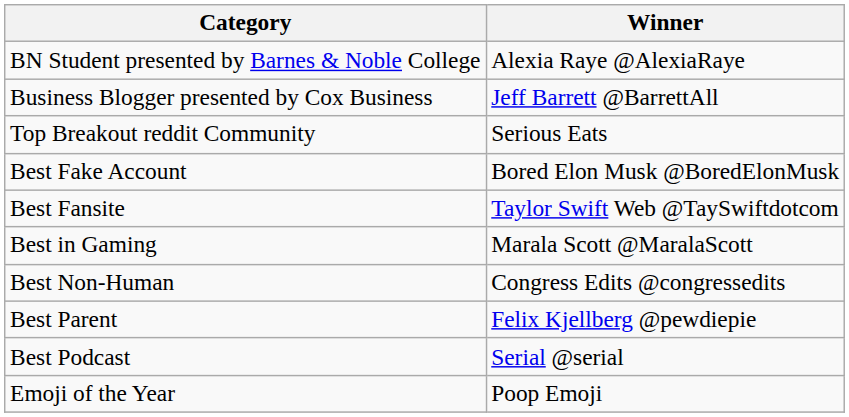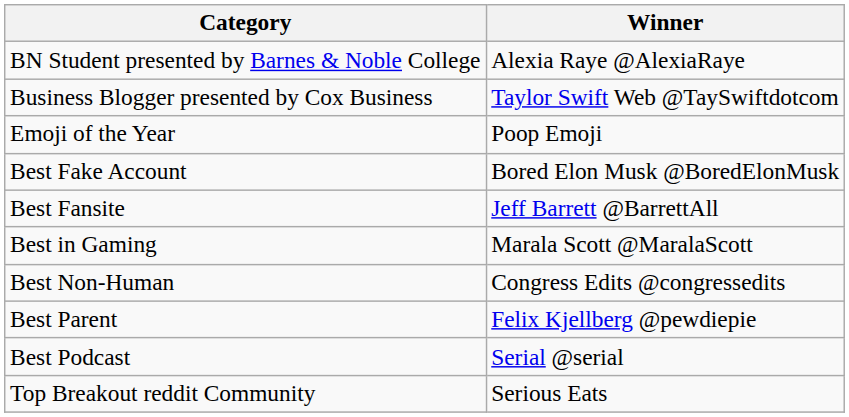Business Blogger presented by Cox Business | Winner: Jeff Barrett @BarrettAll -> Taylor Swift Web @TaySwiftdotcom
rows swapped: Emoji of the Year <-> Top Breakout reddit Community
Best Fansite | Winner: Taylor Swift Web @TaySwiftdotcom -> Jeff Barrett @BarrettAll
